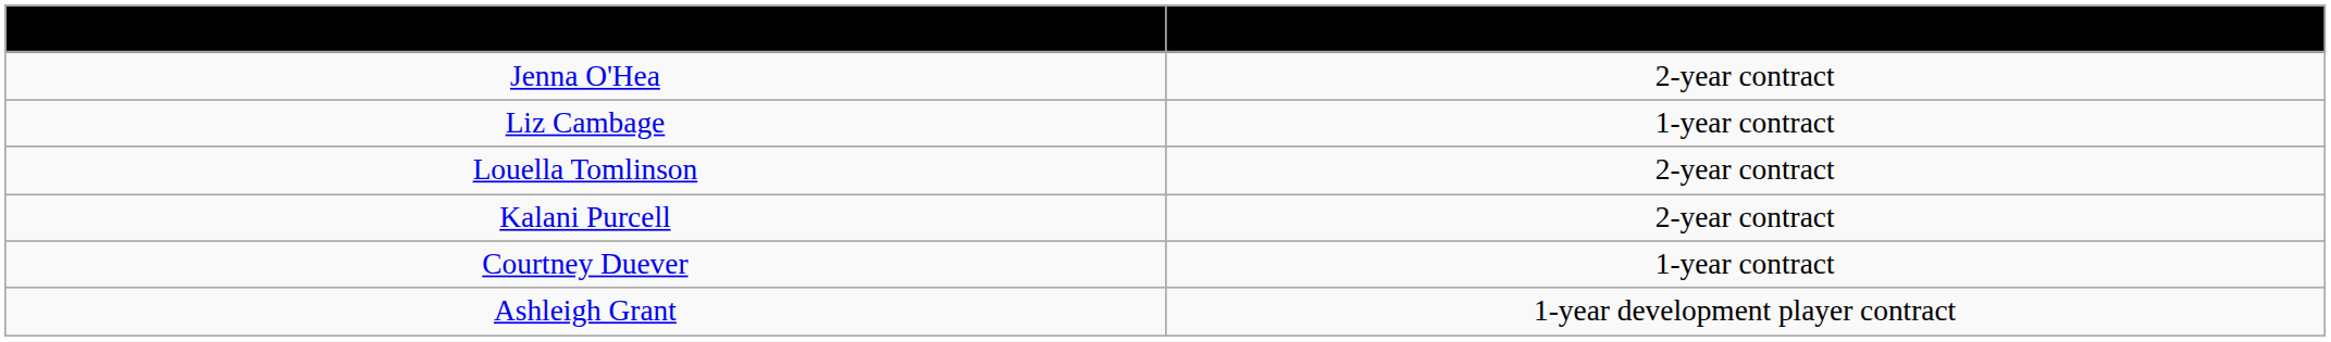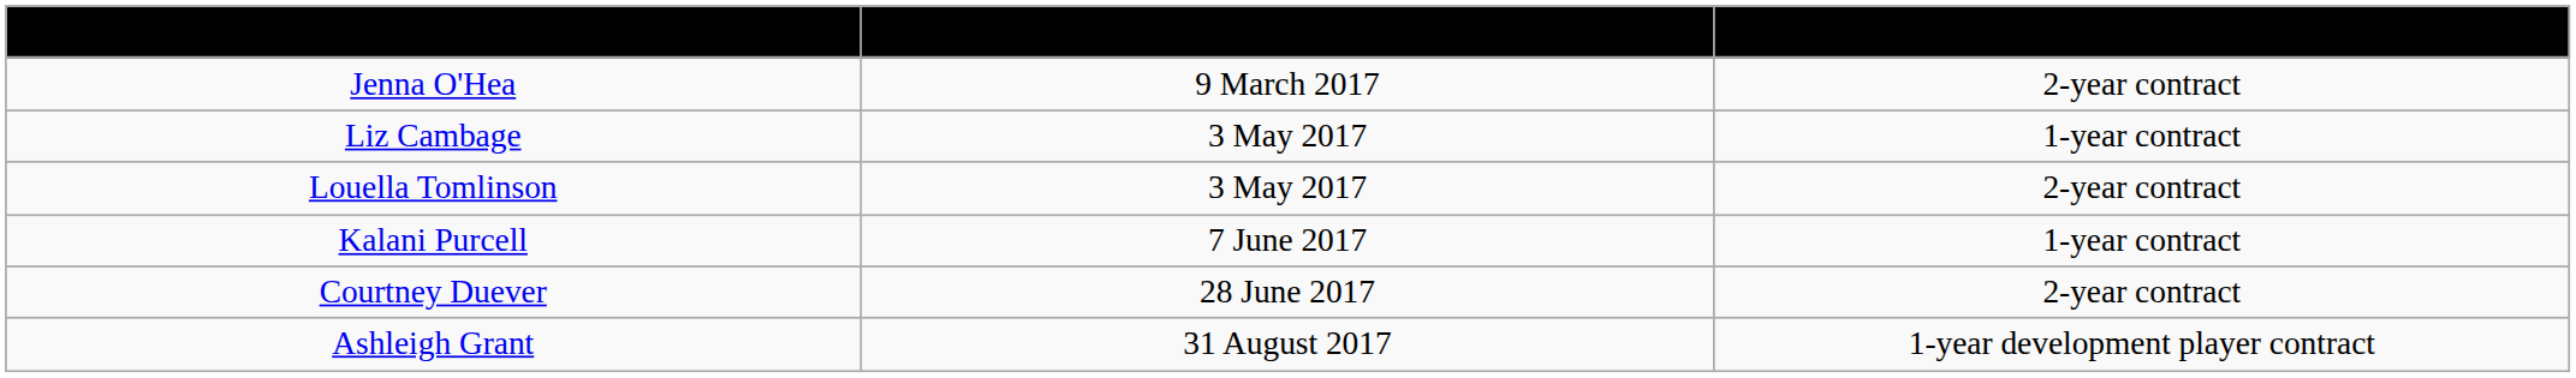+ column: Signed | 9 March 2017 | 3 May 2017 | 3 May 2017 | 7 June 2017 | 28 June 2017 | 31 August 2017
Kalani Purcell | Contract: 2-year contract -> 1-year contract
Courtney Duever | Contract: 1-year contract -> 2-year contract
